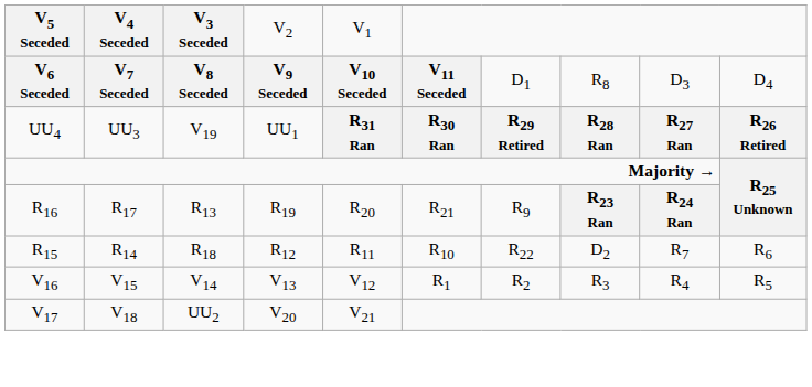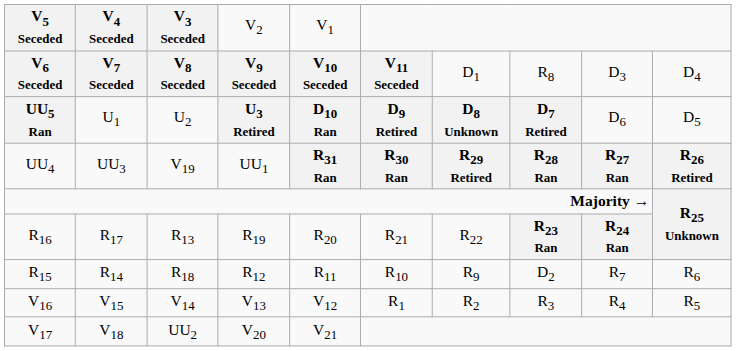+ row: UU5 Ran | U1 | U2 | U3 Retired | D10 Ran | D9 Retired | D8 Unknown | D7 Retired | D6 | D5
R16 | column 7: R9 -> R22
R15 | column 7: R22 -> R9
